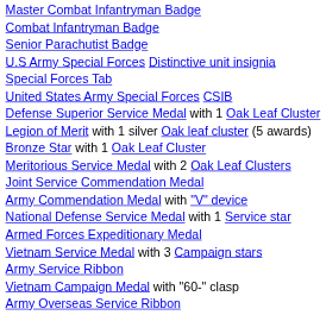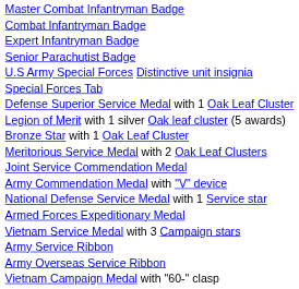+ row: Expert Infantryman Badge
- row: United States Army Special Forces CSIB
rows swapped: Army Overseas Service Ribbon <-> Vietnam Campaign Medal with "60-" clasp
